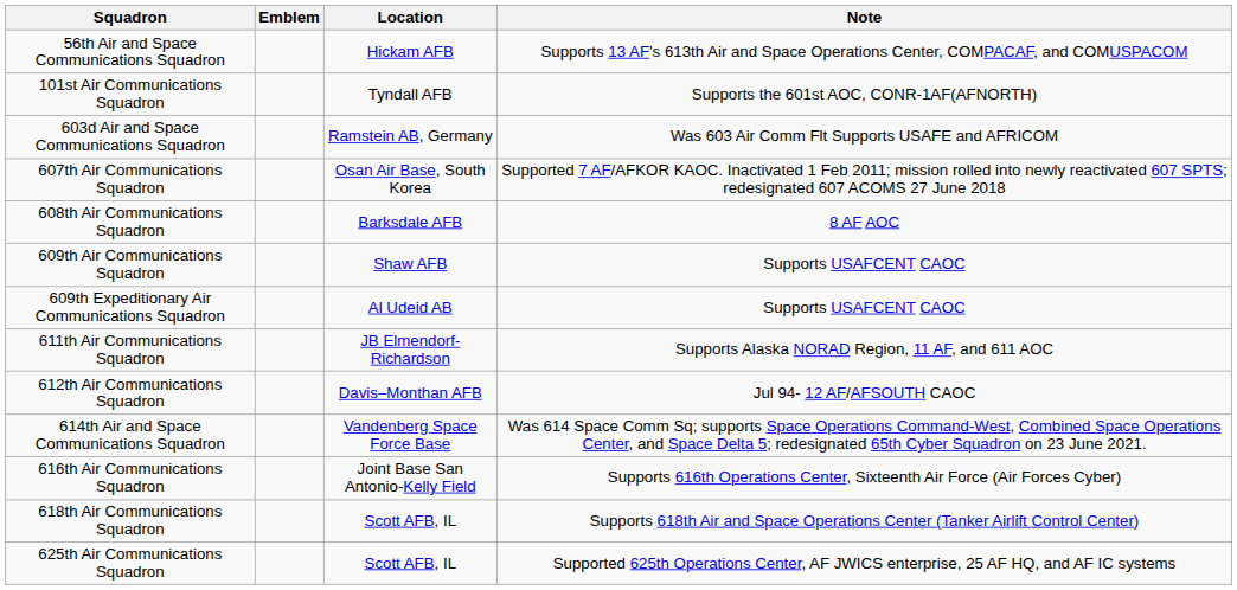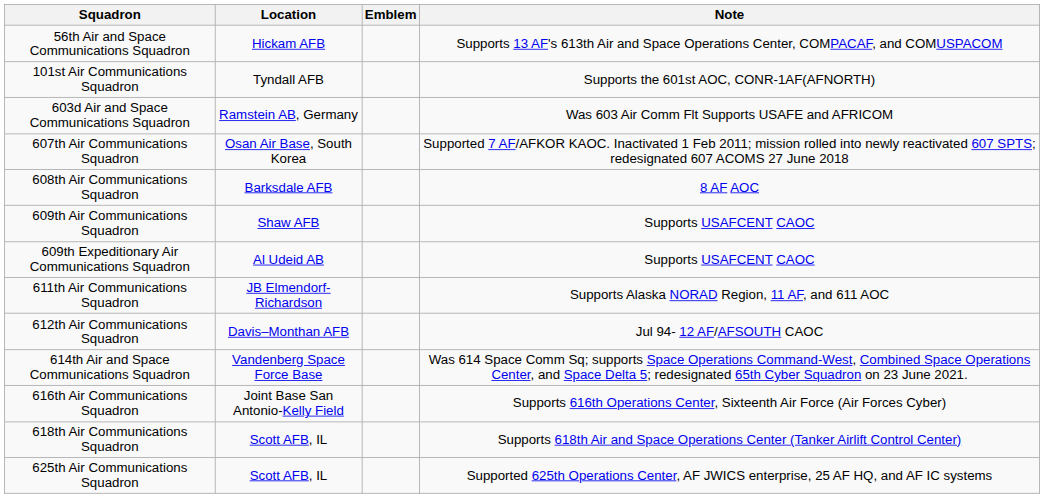columns swapped: Emblem <-> Location
